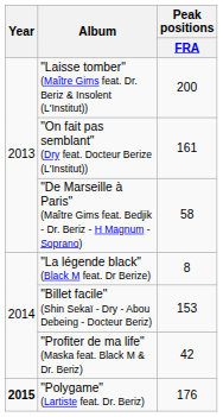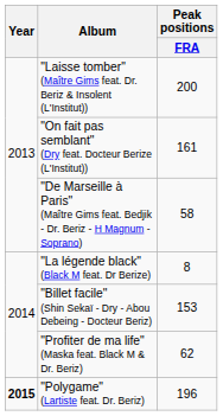"Profiter de ma life" (Maska feat. Black M & Dr. Beriz) | Peak positions / FRA: 42 -> 62
"Polygame" (Lartiste feat. Dr. Beriz) | Peak positions / FRA: 176 -> 196
